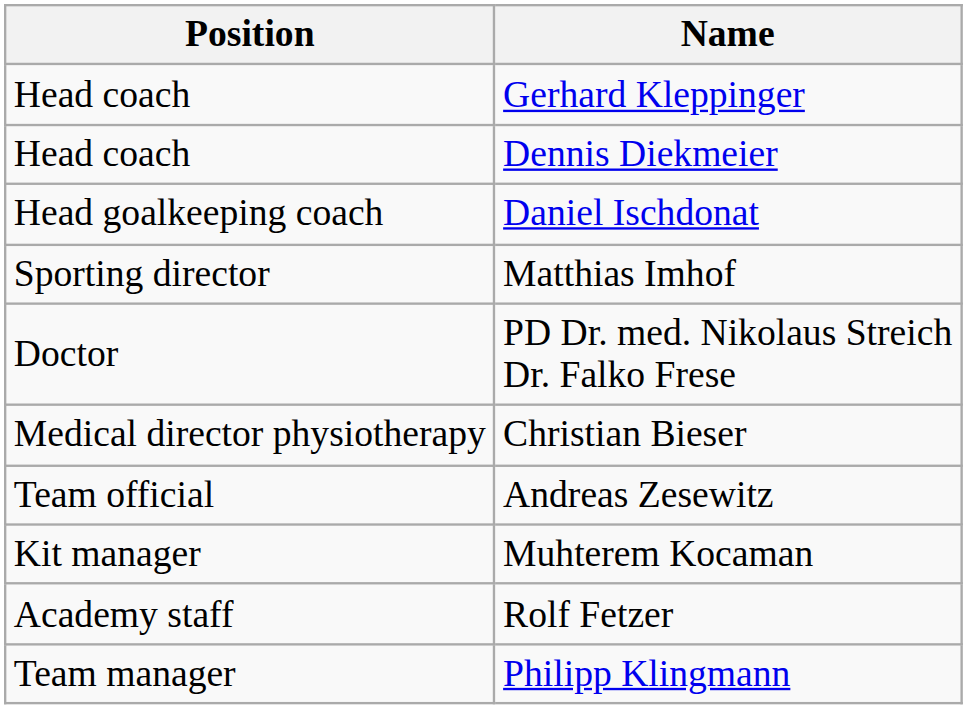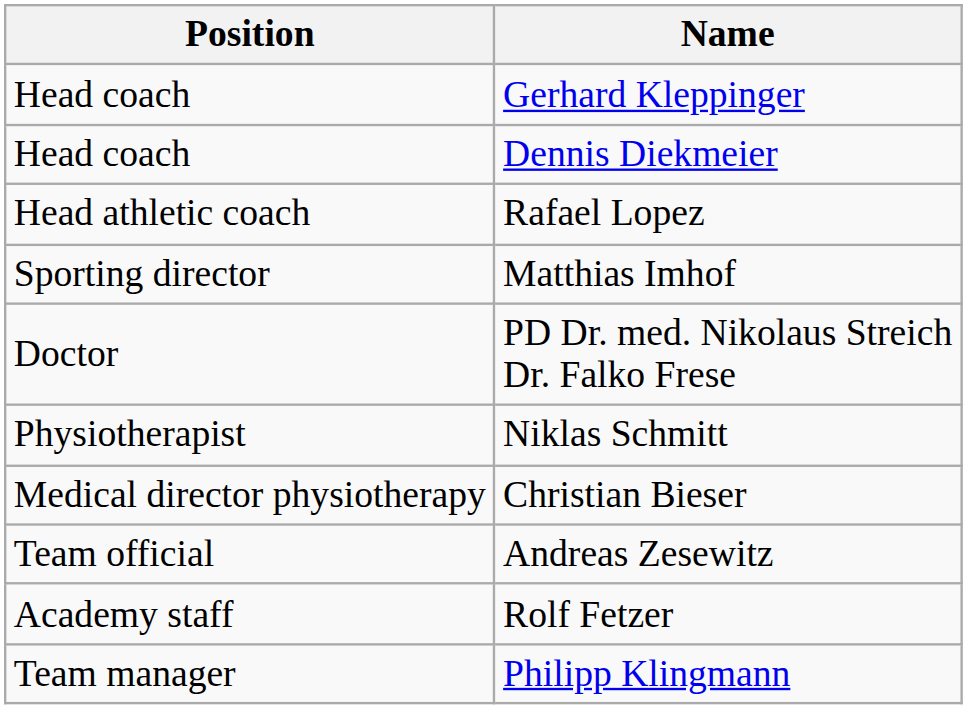- row: Head goalkeeping coach | Daniel Ischdonat
+ row: Head athletic coach | Rafael Lopez
+ row: Physiotherapist | Niklas Schmitt
- row: Kit manager | Muhterem Kocaman
